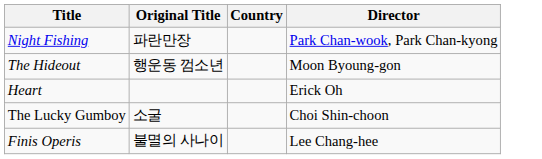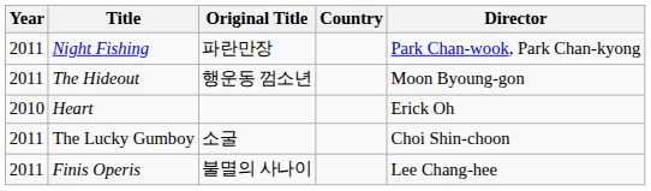+ column: Year | 2011 | 2011 | 2010 | 2011 | 2011
